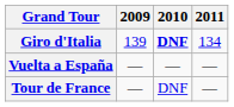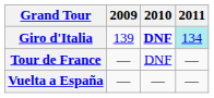Giro d'Italia | 2011: no background -> paleturquoise background
rows swapped: Tour de France <-> Vuelta a España
